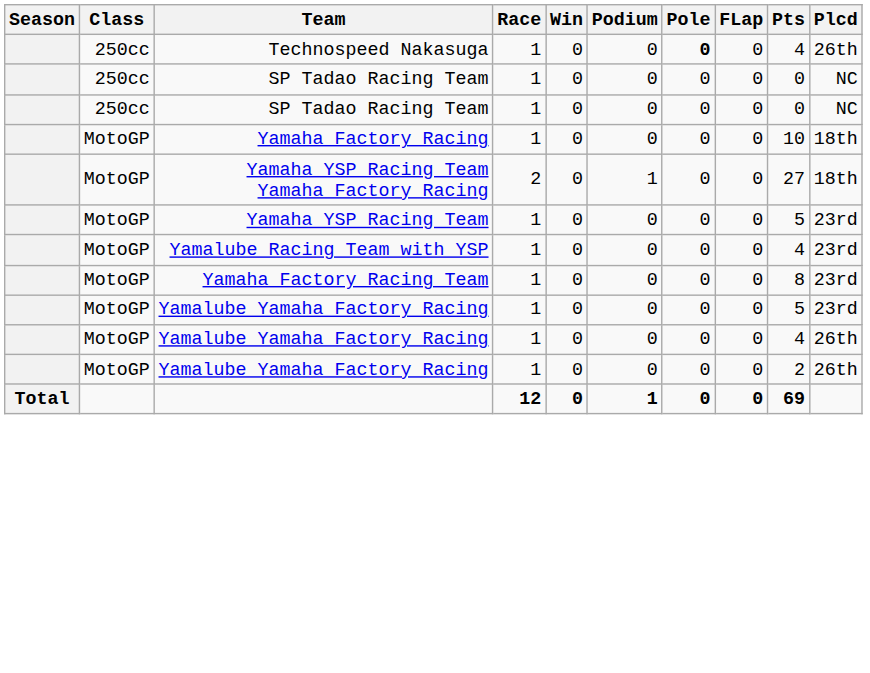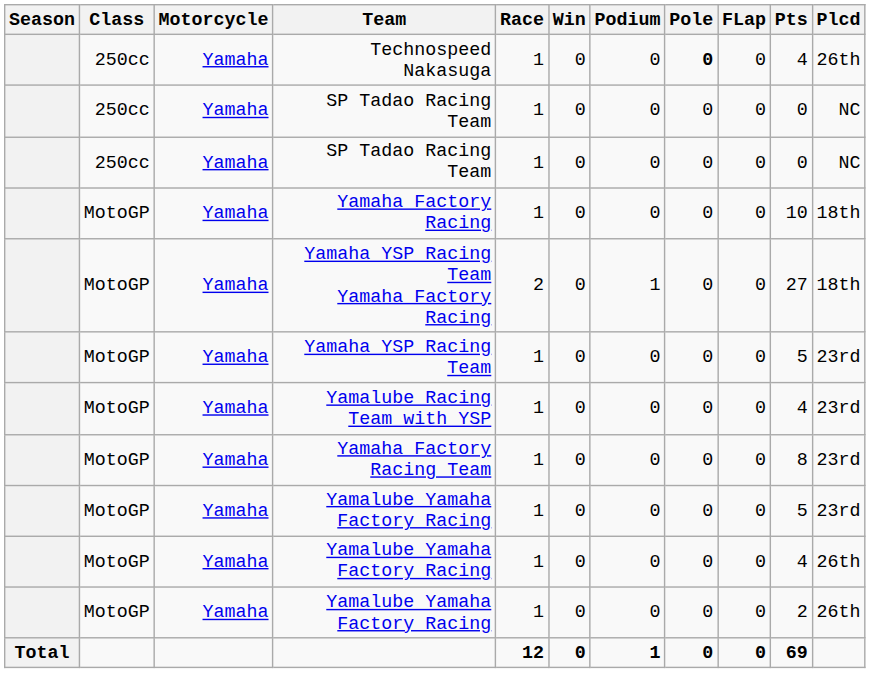+ column: Motorcycle | Yamaha | Yamaha | Yamaha | Yamaha | Yamaha | Yamaha | Yamaha | Yamaha | Yamaha | Yamaha | Yamaha
